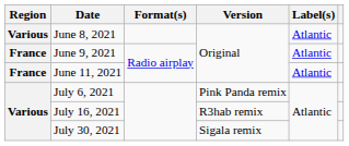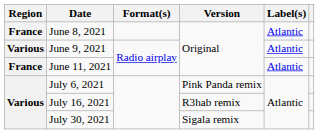June 8, 2021 | Region: Various -> France
June 9, 2021 | Region: France -> Various
